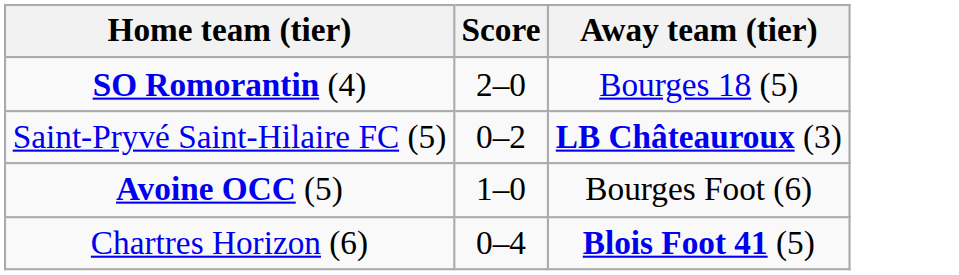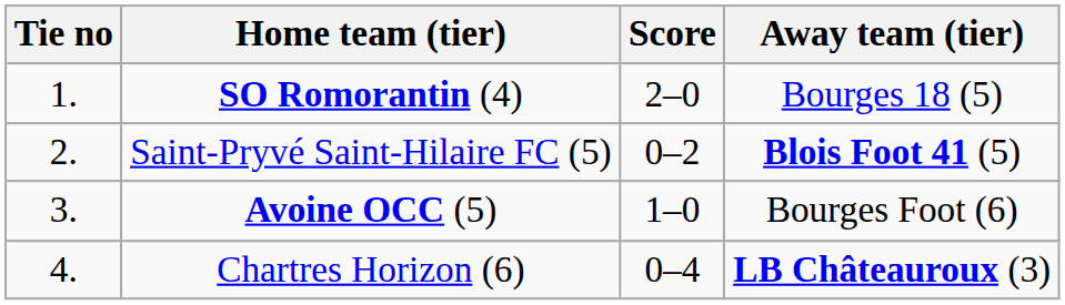+ column: Tie no | 1. | 2. | 3. | 4.
Saint-Pryvé Saint-Hilaire FC (5) | Away team (tier): LB Châteauroux (3) -> Blois Foot 41 (5)
Chartres Horizon (6) | Away team (tier): Blois Foot 41 (5) -> LB Châteauroux (3)
